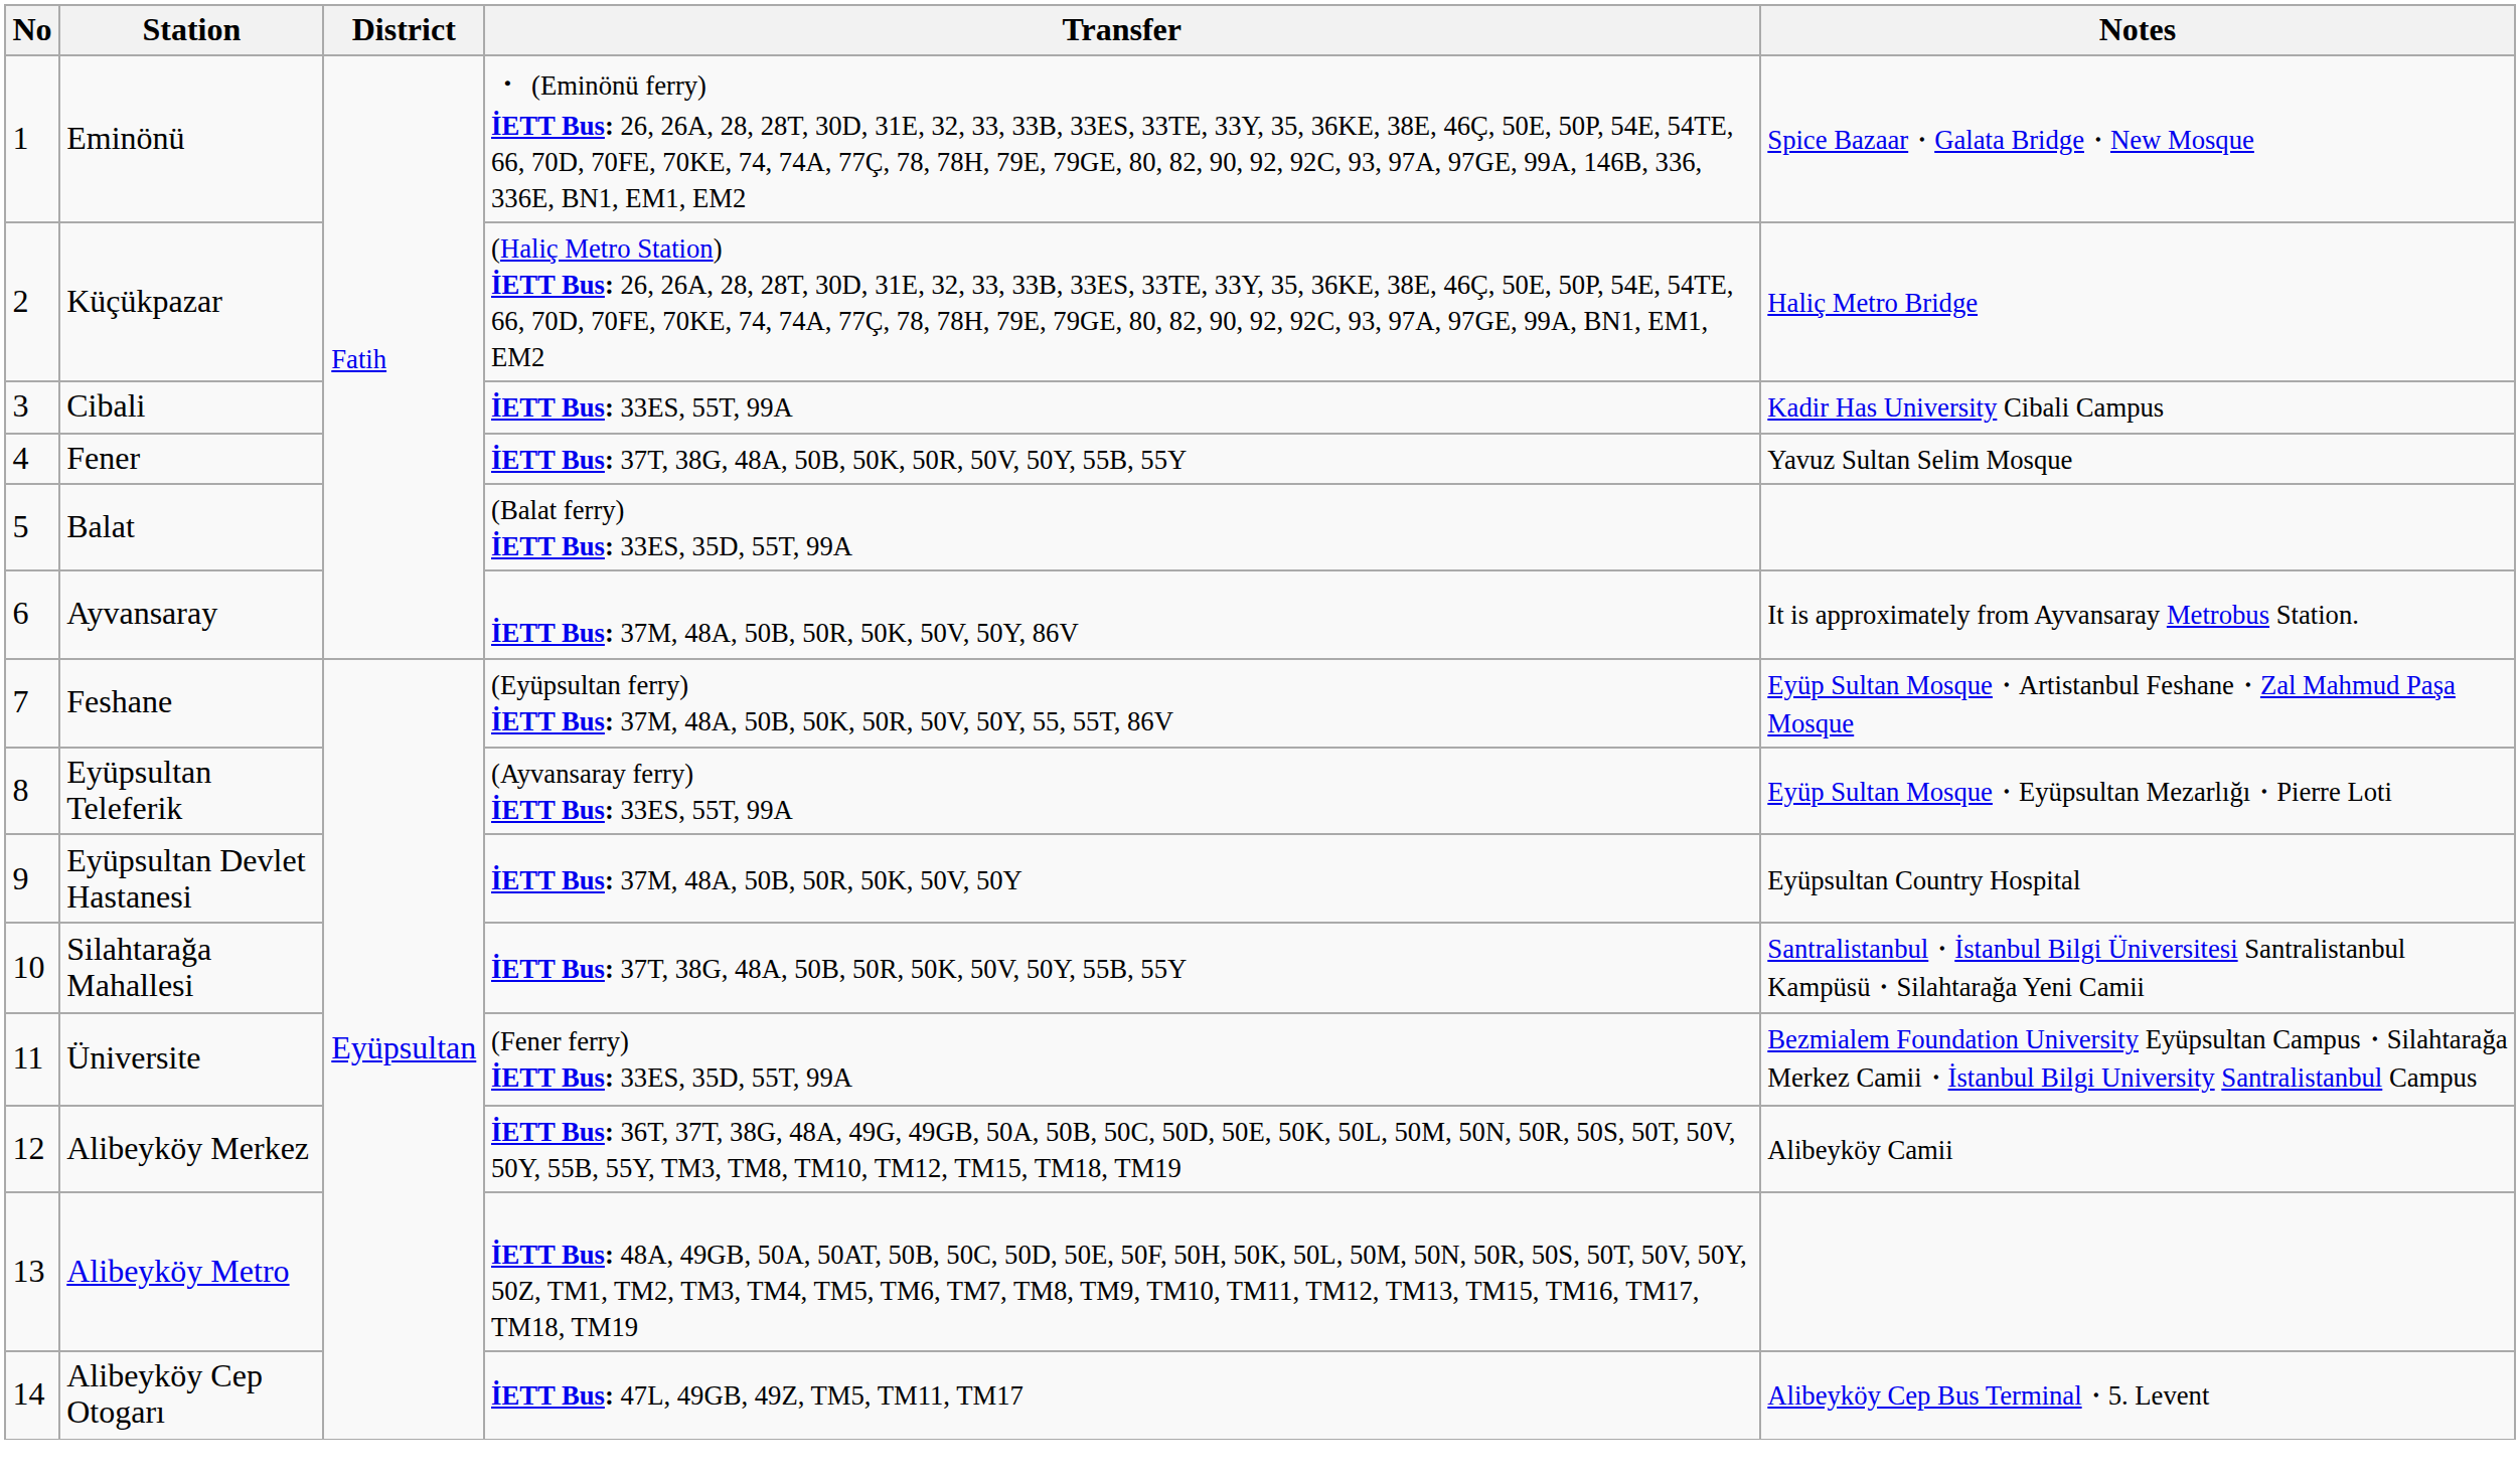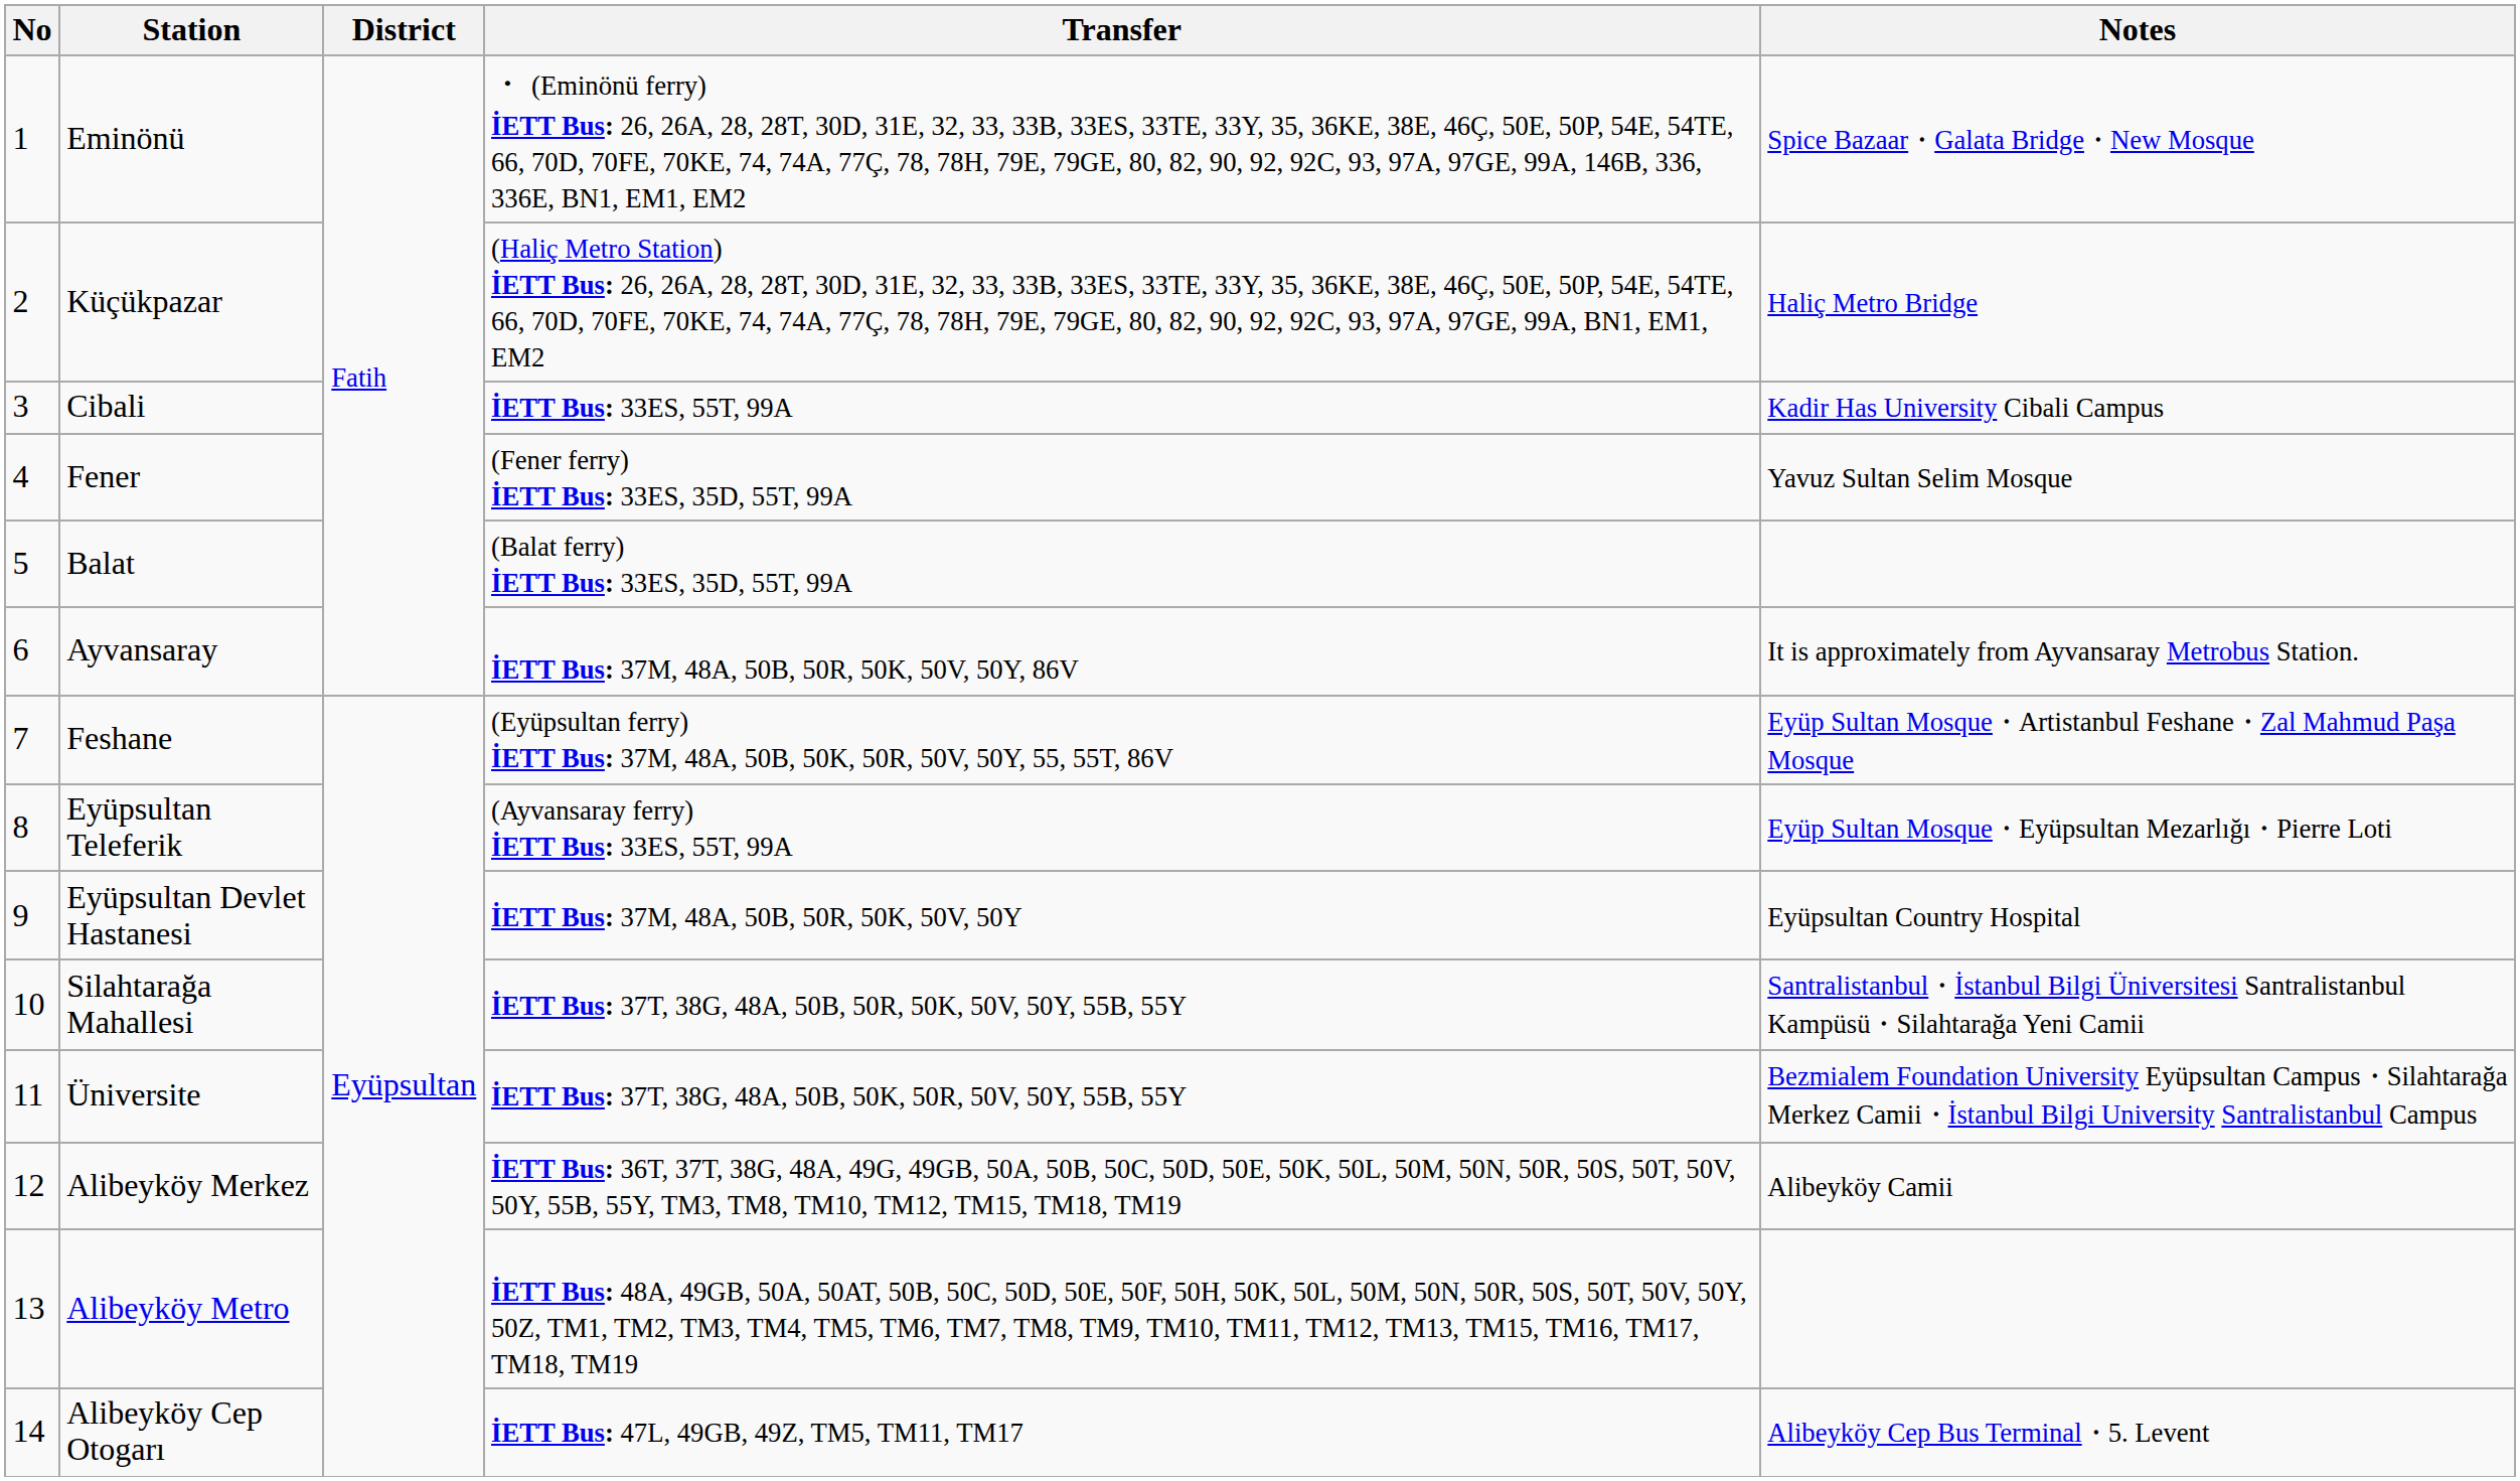Fener | Transfer: İETT Bus: 37T, 38G, 48A, 50B, 50K, 50R, 50V, 50Y, 55B, 55Y -> (Fener ferry) İETT Bus: 33ES, 35D, 55T, 99A
Üniversite | Transfer: (Fener ferry) İETT Bus: 33ES, 35D, 55T, 99A -> İETT Bus: 37T, 38G, 48A, 50B, 50K, 50R, 50V, 50Y, 55B, 55Y
